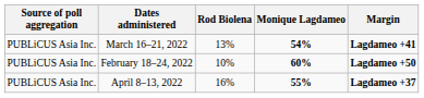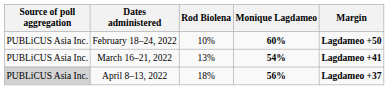rows swapped: February 18–24, 2022 <-> March 16–21, 2022
April 8–13, 2022 | Source of poll aggregation: no background -> lightgrey background
April 8–13, 2022 | Rod Biolena: 16% -> 18%
April 8–13, 2022 | Monique Lagdameo: 55% -> 56%
